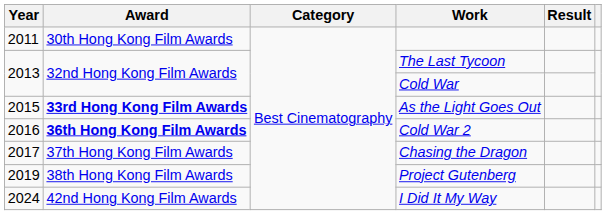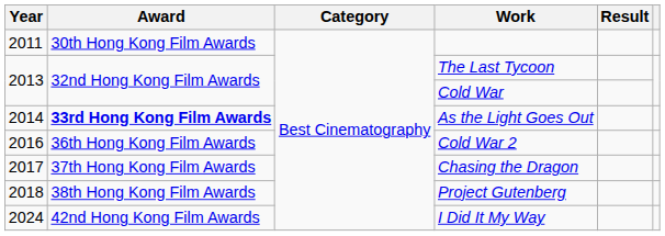As the Light Goes Out | Year: 2015 -> 2014
Cold War 2 | Award: bold -> normal
Project Gutenberg | Year: 2019 -> 2018
